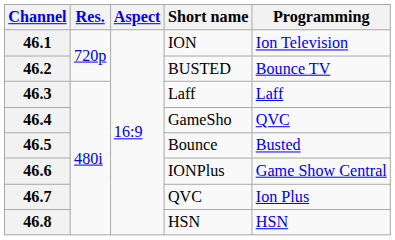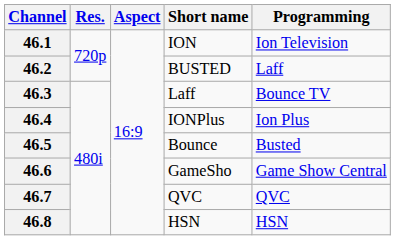46.2 | Programming: Bounce TV -> Laff
46.3 | Programming: Laff -> Bounce TV
46.4 | Short name: GameSho -> IONPlus
46.4 | Programming: QVC -> Ion Plus
46.6 | Short name: IONPlus -> GameSho
46.7 | Programming: Ion Plus -> QVC
